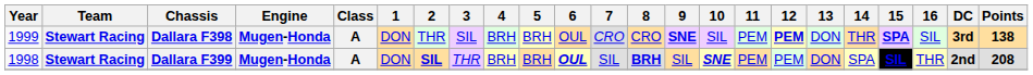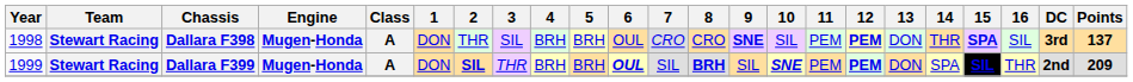Dallara F398 | Year: 1999 -> 1998
Dallara F398 | Points: 138 -> 137
Dallara F399 | Year: 1998 -> 1999
Dallara F399 | 12: normal -> bold
Dallara F399 | Points: 208 -> 209
